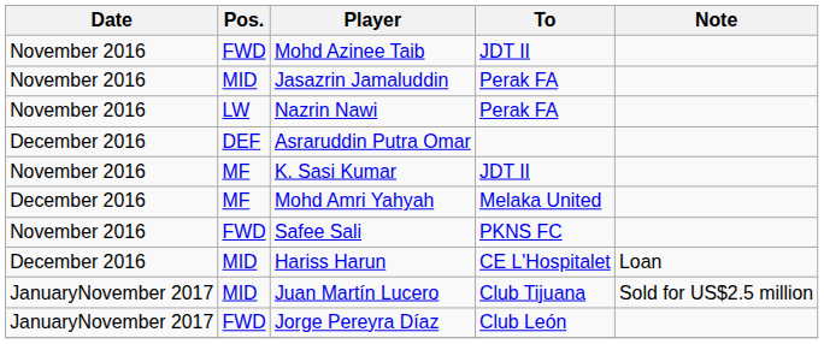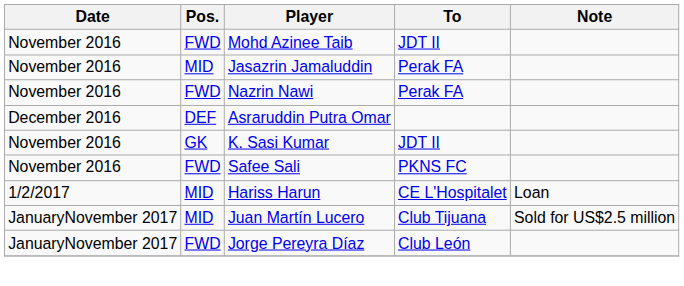Nazrin Nawi | Pos.: LW -> FWD
K. Sasi Kumar | Pos.: MF -> GK
- row: December 2016 | MF | Mohd Amri Yahyah | Melaka United
Hariss Harun | Date: December 2016 -> 1/2/2017
